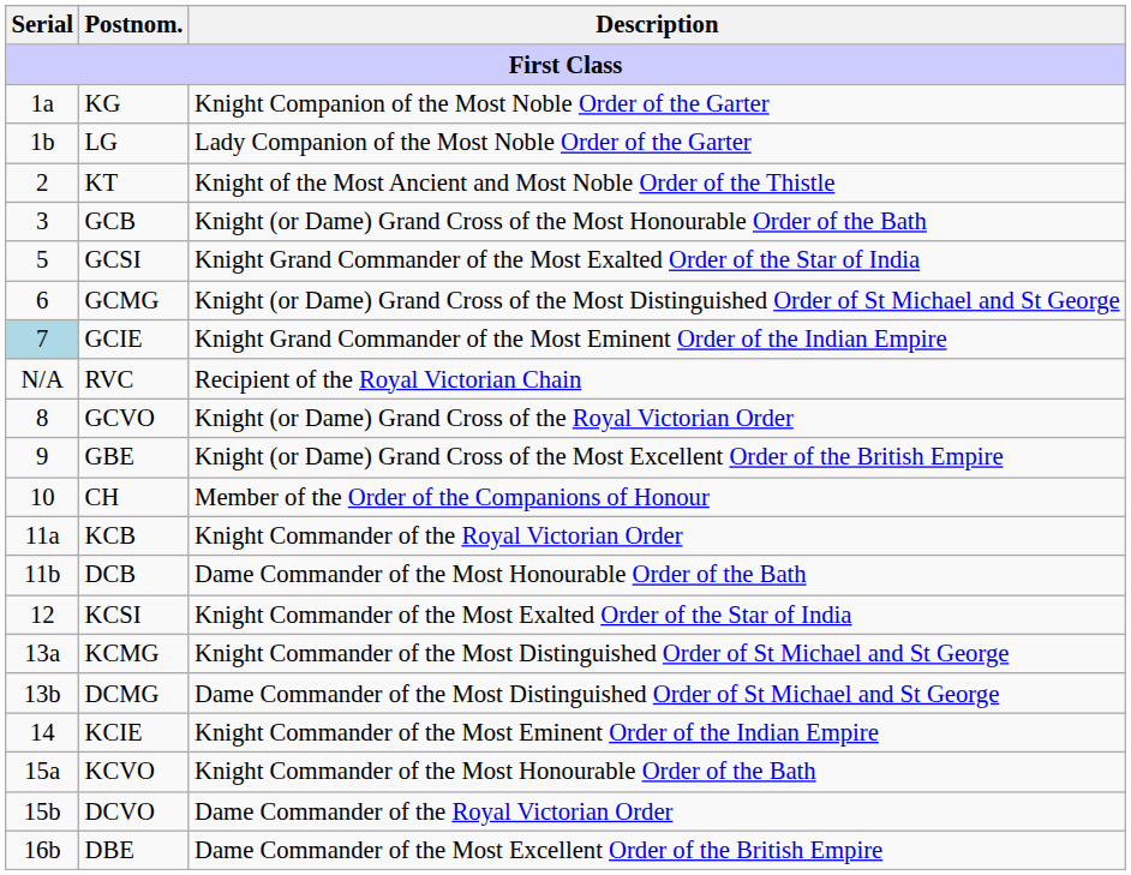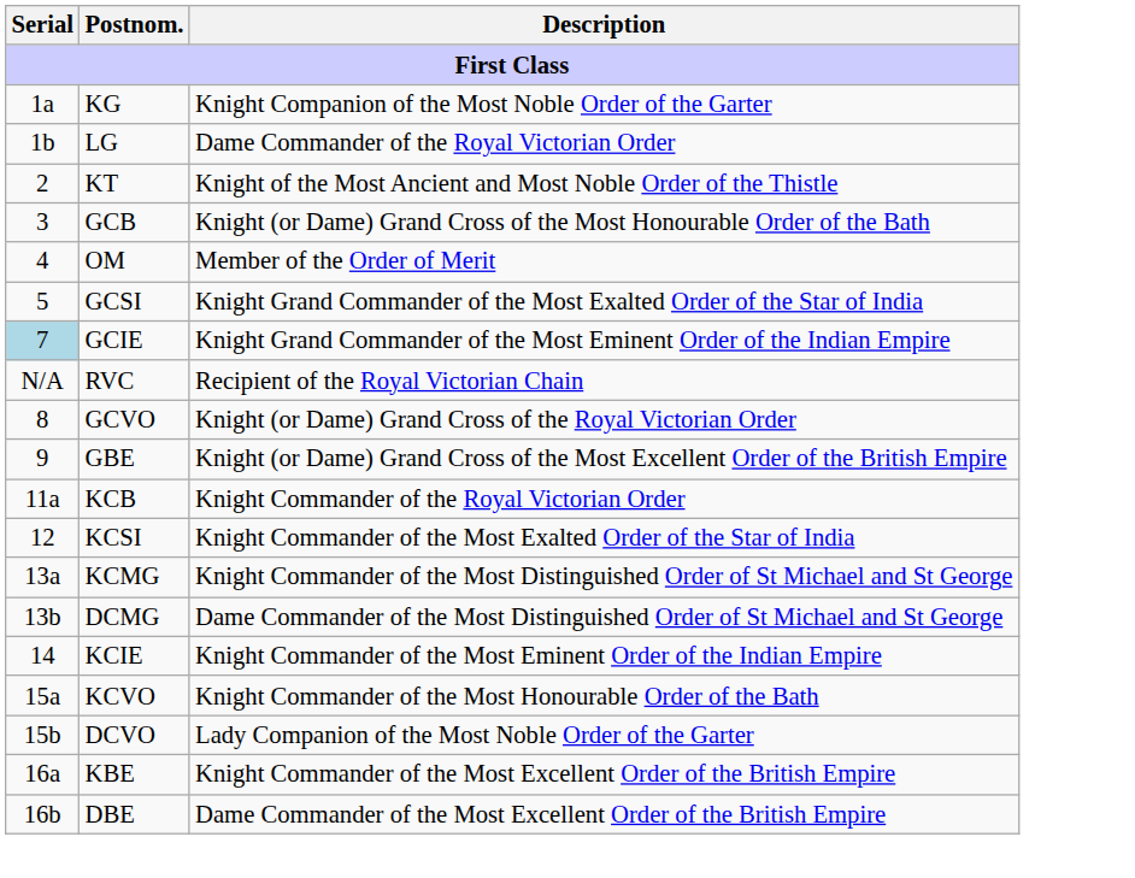LG | Description: Lady Companion of the Most Noble Order of the Garter -> Dame Commander of the Royal Victorian Order
+ row: 4 | OM | Member of the Order of Merit
- row: 6 | GCMG | Knight (or Dame) Grand Cross of the Most Distinguished Order of St Michael and St George
- row: 10 | CH | Member of the Order of the Companions of Honour
- row: 11b | DCB | Dame Commander of the Most Honourable Order of the Bath
DCVO | Description: Dame Commander of the Royal Victorian Order -> Lady Companion of the Most Noble Order of the Garter
+ row: 16a | KBE | Knight Commander of the Most Excellent Order of the British Empire
